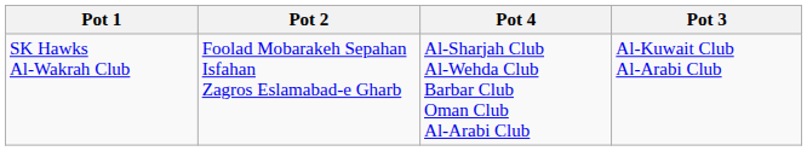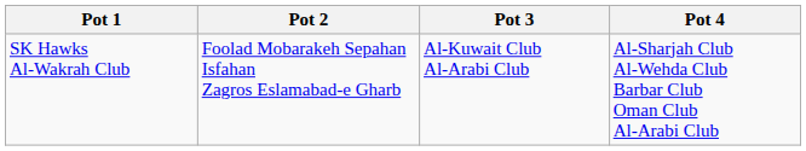columns swapped: Pot 3 <-> Pot 4
